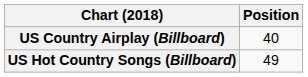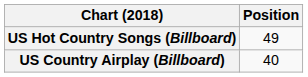rows swapped: US Country Airplay (Billboard) <-> US Hot Country Songs (Billboard)
